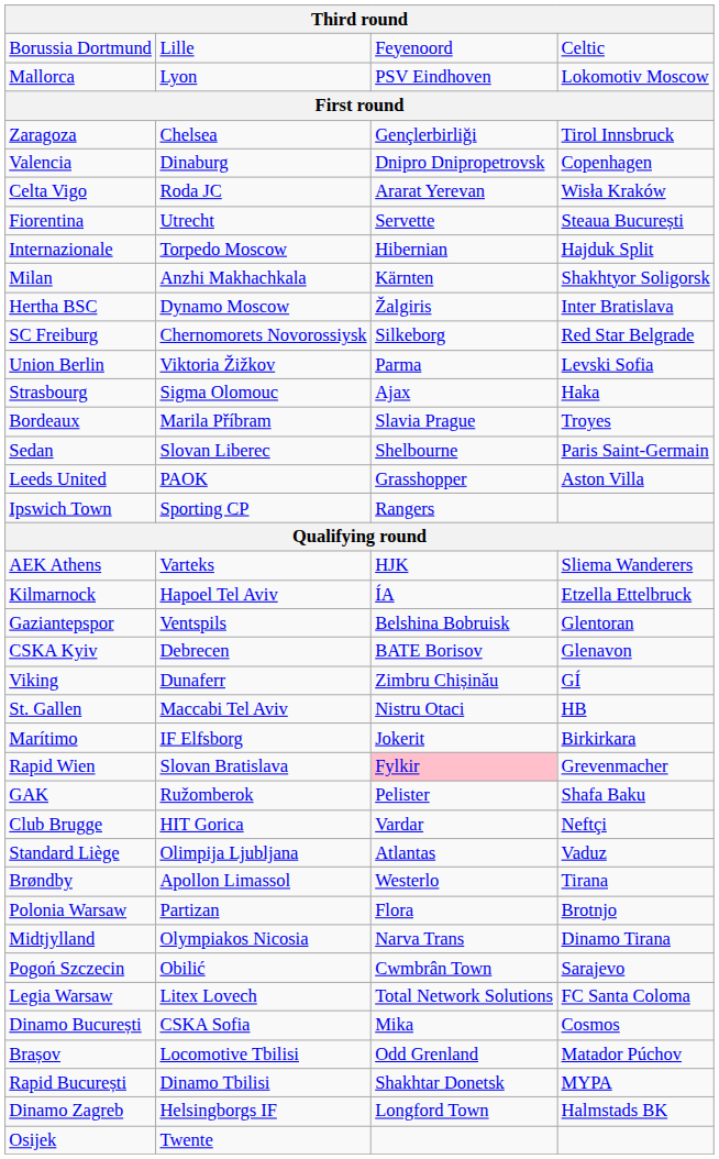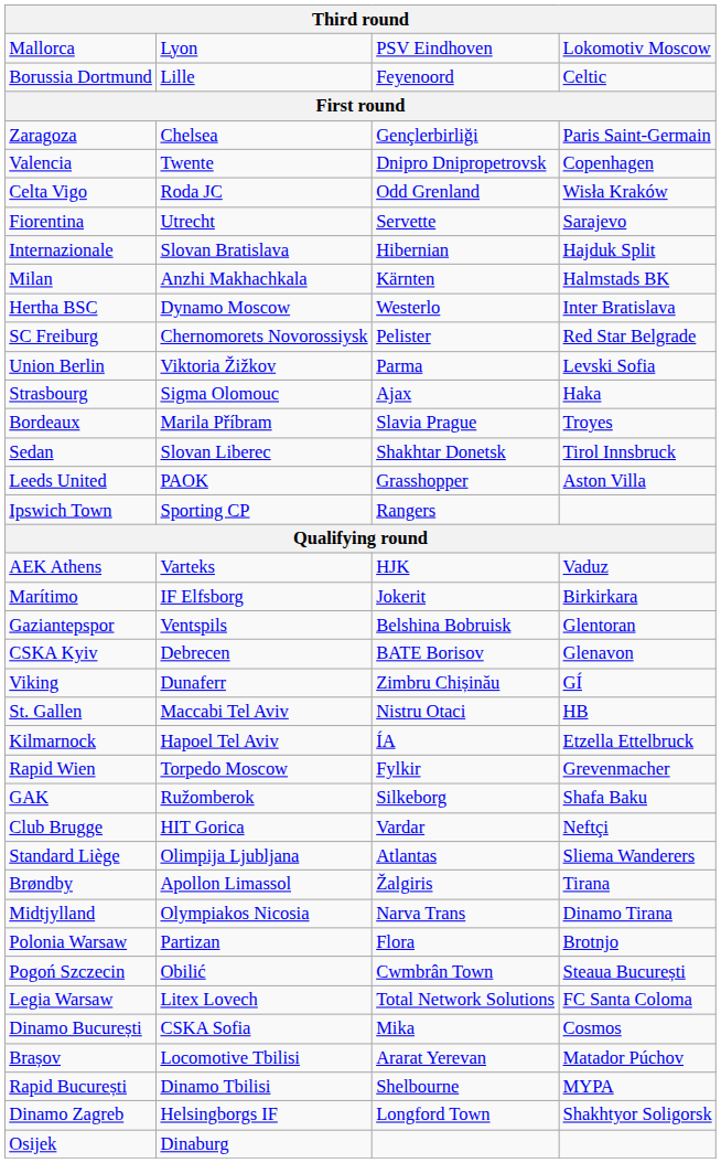rows swapped: Mallorca <-> Borussia Dortmund
Zaragoza | column 4: Tirol Innsbruck -> Paris Saint-Germain
Valencia | column 2: Dinaburg -> Twente
Celta Vigo | column 3: Ararat Yerevan -> Odd Grenland
Fiorentina | column 4: Steaua București -> Sarajevo
Internazionale | column 2: Torpedo Moscow -> Slovan Bratislava
Milan | column 4: Shakhtyor Soligorsk -> Halmstads BK
Hertha BSC | column 3: Žalgiris -> Westerlo
SC Freiburg | column 3: Silkeborg -> Pelister
Sedan | column 3: Shelbourne -> Shakhtar Donetsk
Sedan | column 4: Paris Saint-Germain -> Tirol Innsbruck
AEK Athens | column 4: Sliema Wanderers -> Vaduz
rows swapped: Marítimo <-> Kilmarnock
Rapid Wien | column 2: Slovan Bratislava -> Torpedo Moscow
Rapid Wien | column 3: pink background -> no background
GAK | column 3: Pelister -> Silkeborg
Standard Liège | column 4: Vaduz -> Sliema Wanderers
Brøndby | column 3: Westerlo -> Žalgiris
rows swapped: Midtjylland <-> Polonia Warsaw
Pogoń Szczecin | column 4: Sarajevo -> Steaua București
Brașov | column 3: Odd Grenland -> Ararat Yerevan
Rapid București | column 3: Shakhtar Donetsk -> Shelbourne
Dinamo Zagreb | column 4: Halmstads BK -> Shakhtyor Soligorsk
Osijek | column 2: Twente -> Dinaburg
